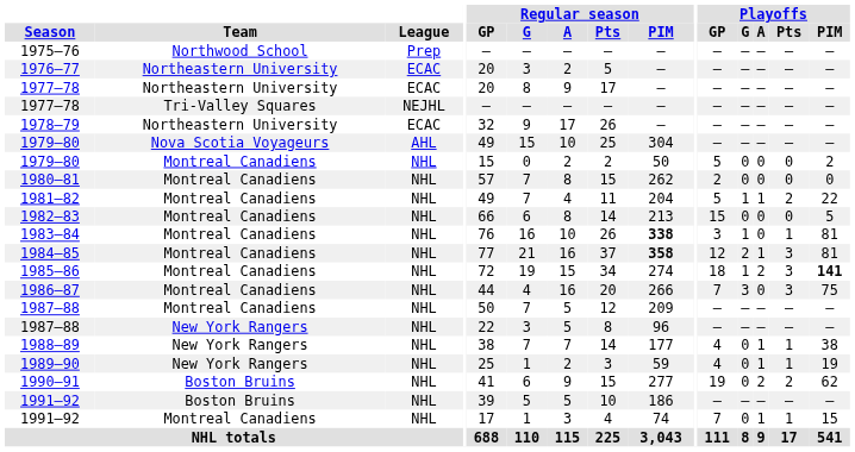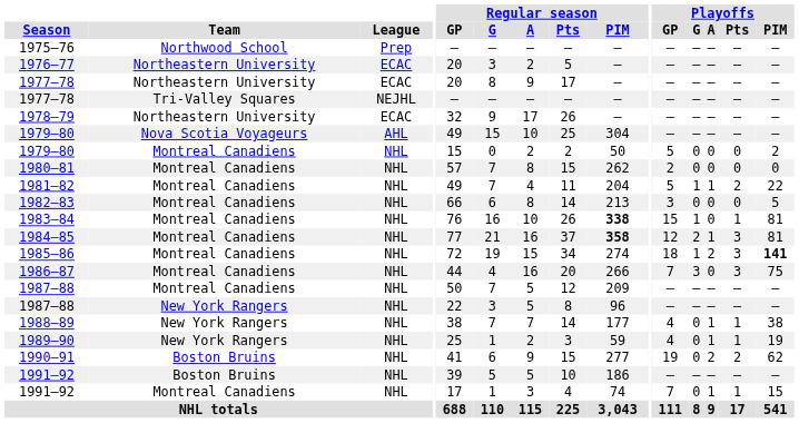1982–83 | Playoffs / GP: 15 -> 3
1983–84 | Playoffs / GP: 3 -> 15
